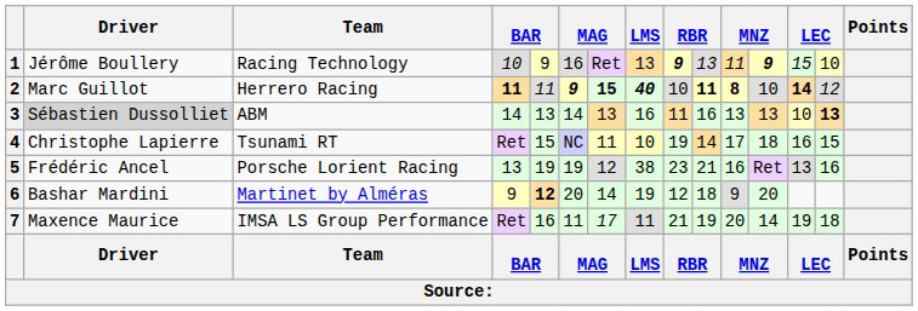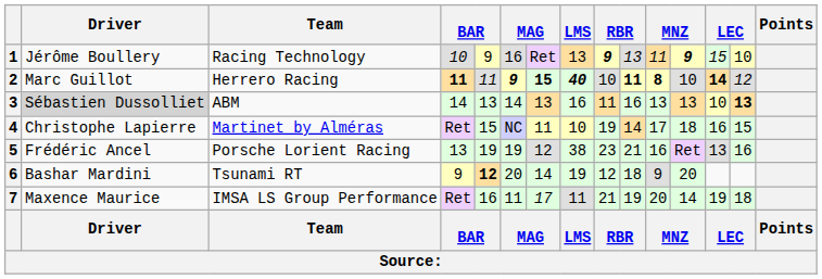4 | Team: Tsunami RT -> Martinet by Alméras
6 | Team: Martinet by Alméras -> Tsunami RT
